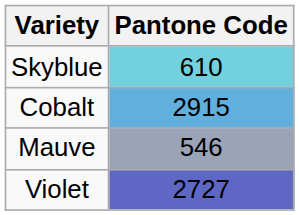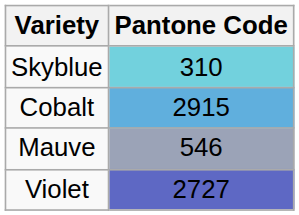Skyblue | Pantone Code: 610 -> 310
